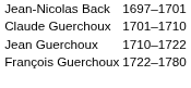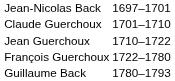+ row: Guillaume Back | 1780–1793
